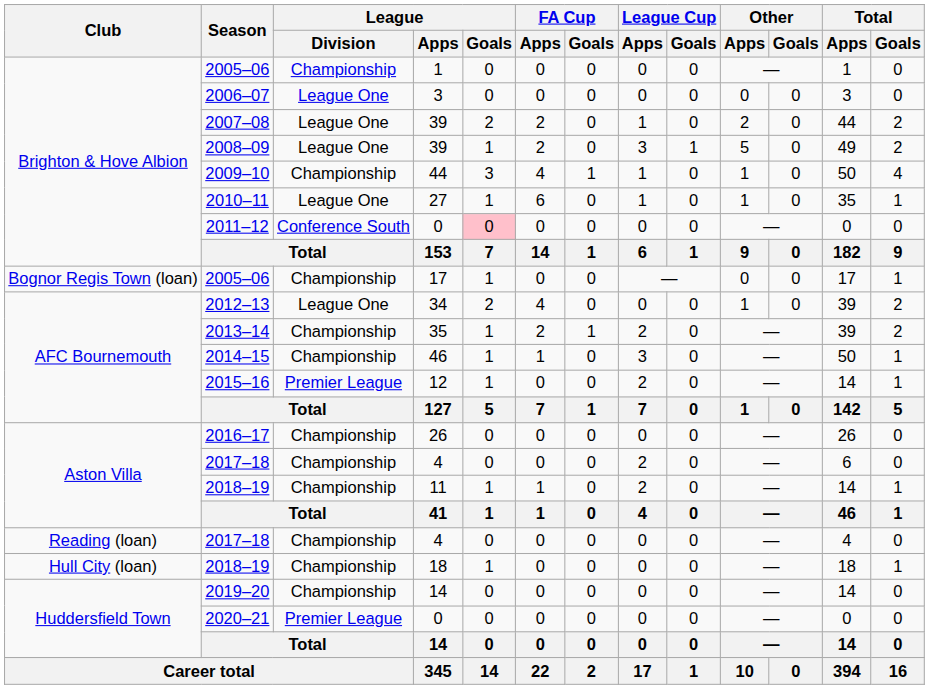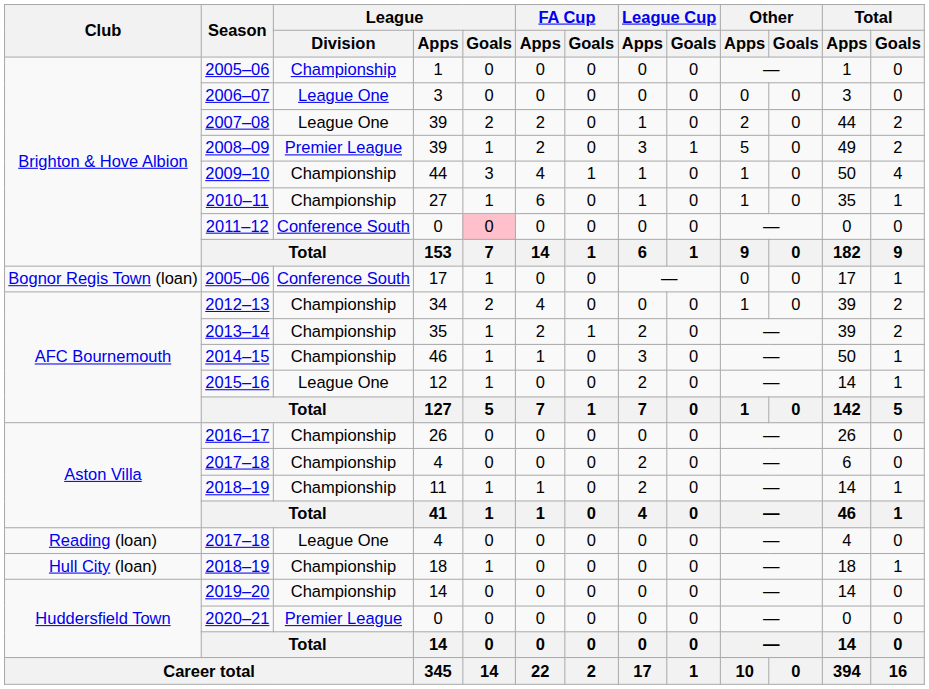2008–09 | League / Division: League One -> Premier League
2010–11 | League / Division: League One -> Championship
Bognor Regis Town (loan) / 2005–06 | League / Division: Championship -> Conference South
2012–13 | League / Division: League One -> Championship
2015–16 | League / Division: Premier League -> League One
Reading (loan) / 2017–18 | League / Division: Championship -> League One
